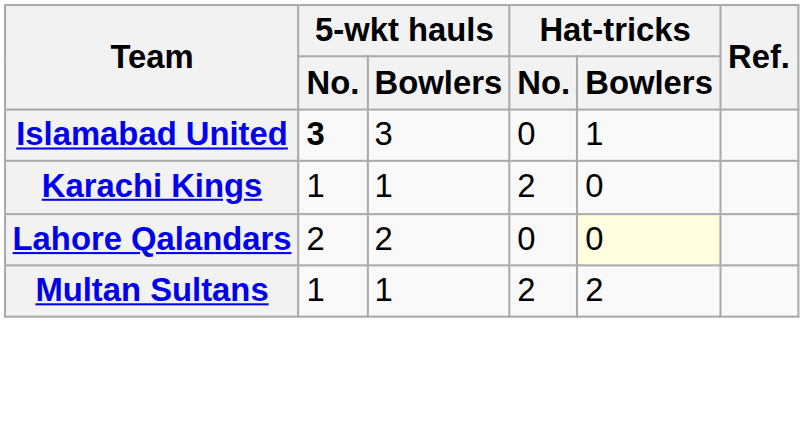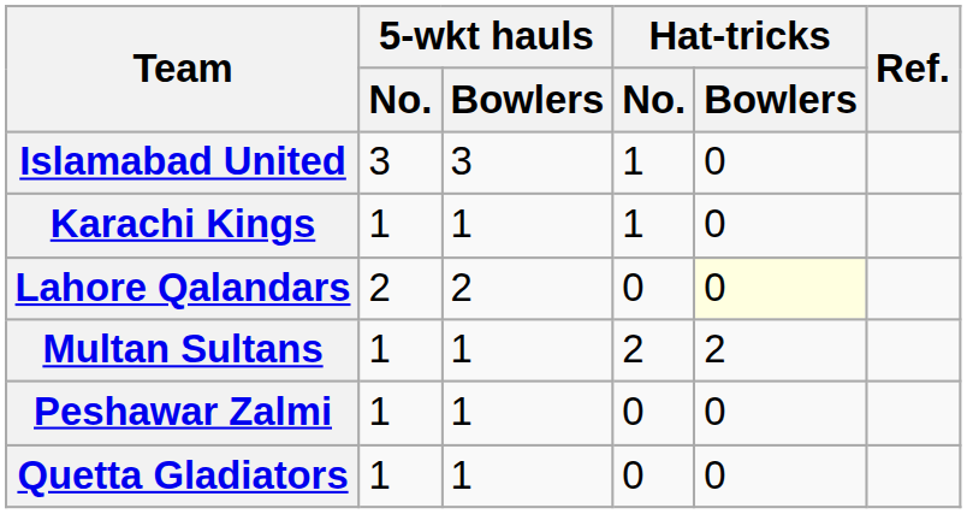Islamabad United | 5-wkt hauls / No.: bold -> normal
Islamabad United | Hat-tricks / No.: 0 -> 1
Islamabad United | Hat-tricks / Bowlers: 1 -> 0
Karachi Kings | Hat-tricks / No.: 2 -> 1
+ row: Peshawar Zalmi | 1 | 1 | 0 | 0
+ row: Quetta Gladiators | 1 | 1 | 0 | 0
